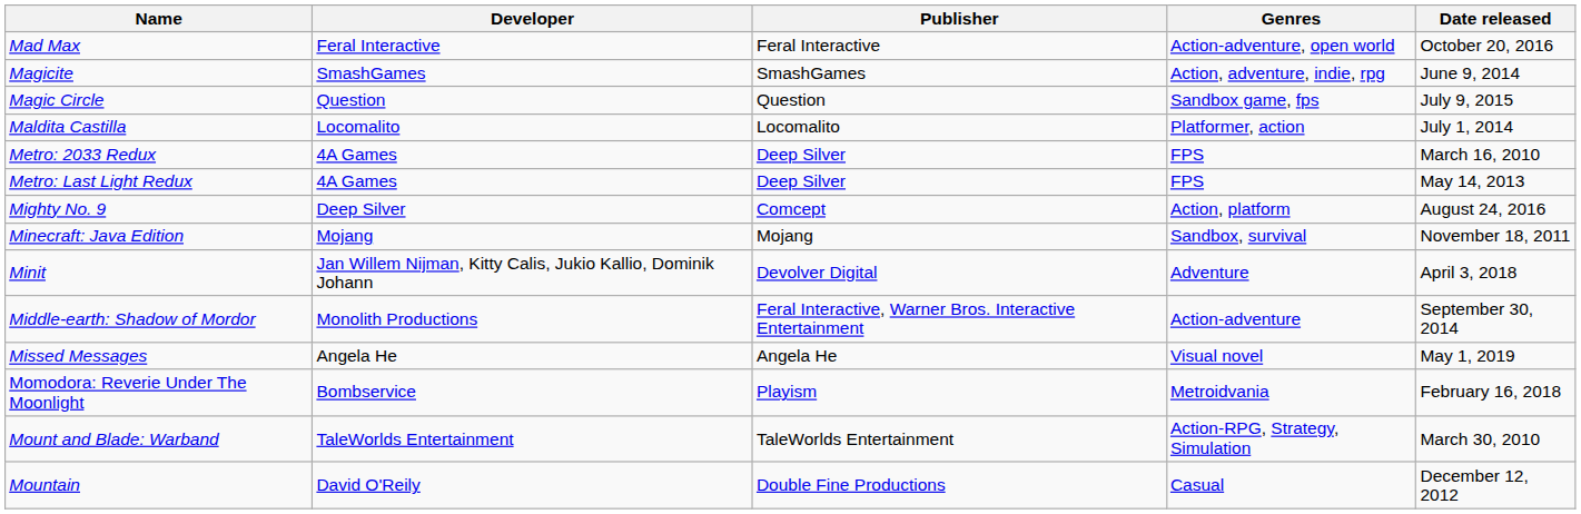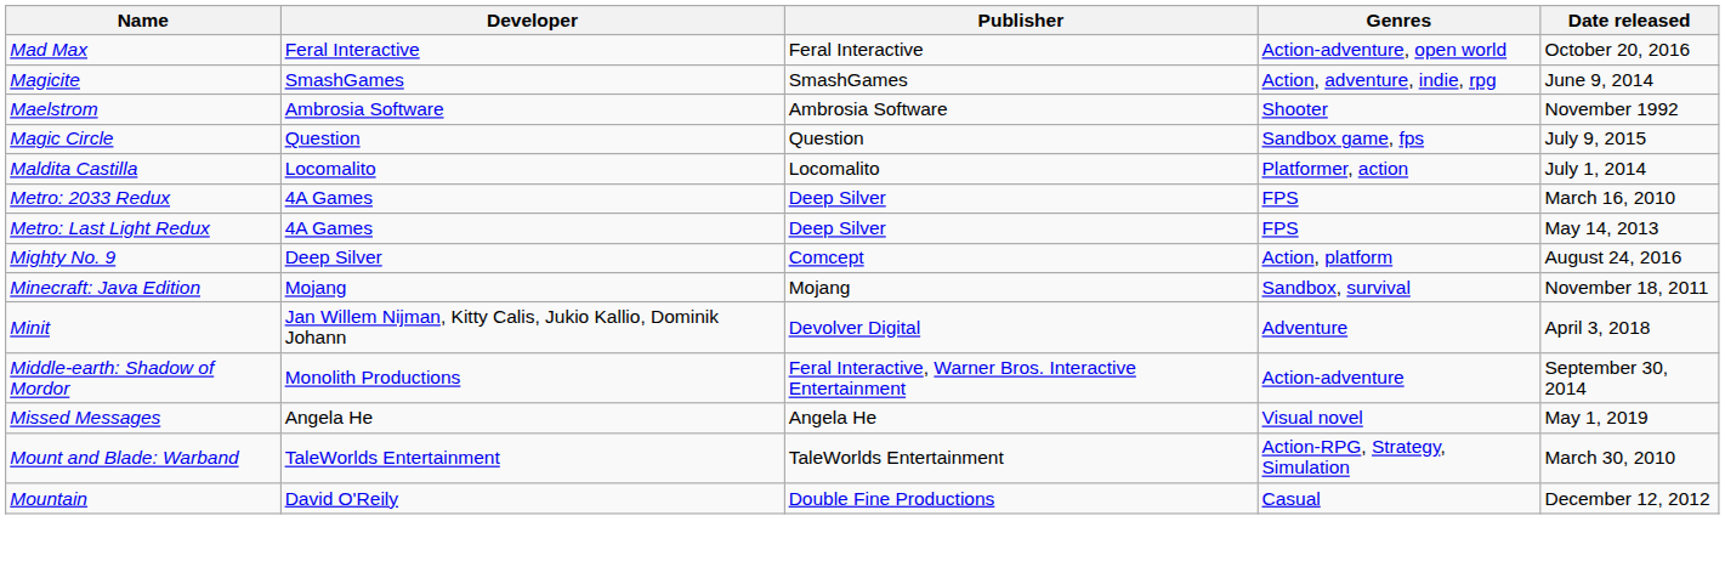+ row: Maelstrom | Ambrosia Software | Ambrosia Software | Shooter | November 1992
- row: Momodora: Reverie Under The Moonlight | Bombservice | Playism | Metroidvania | February 16, 2018
